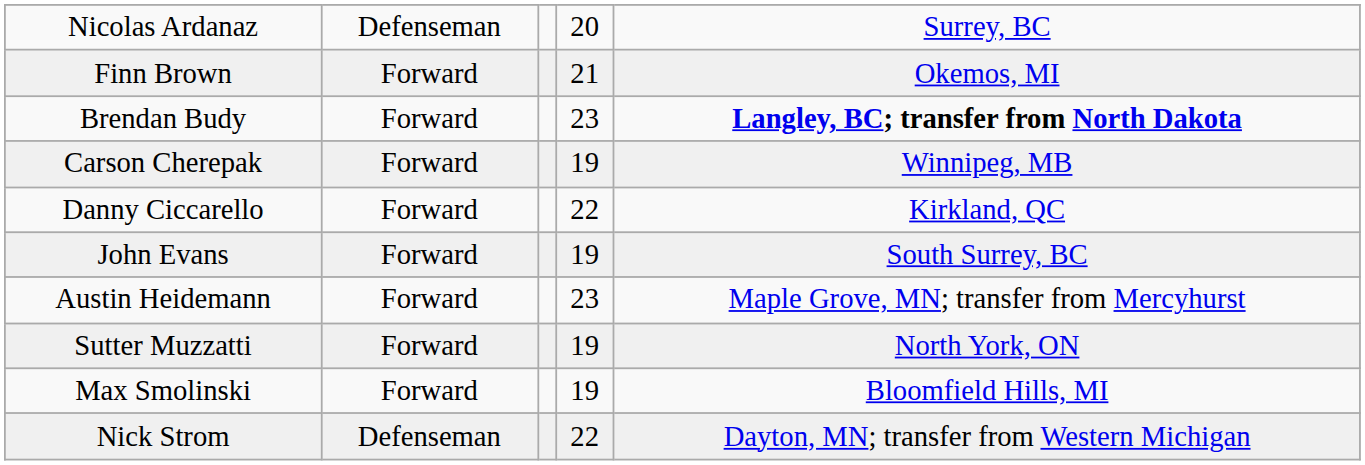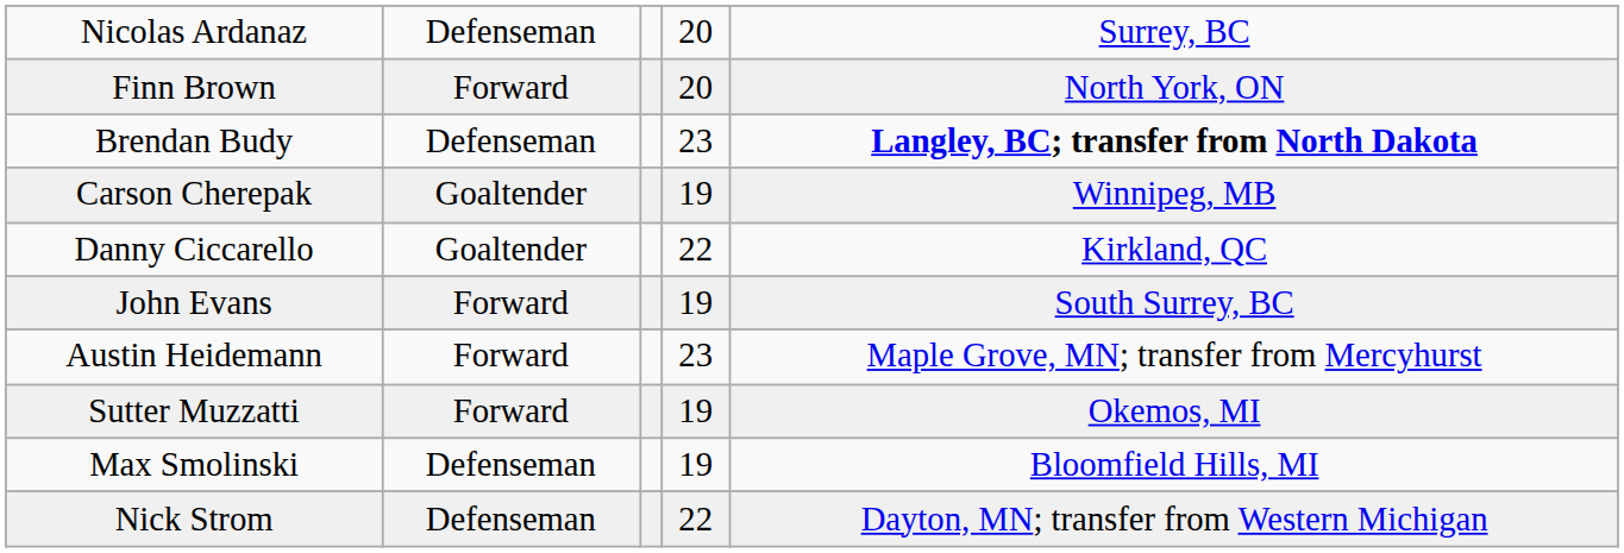Finn Brown | column 4: 21 -> 20
Finn Brown | column 5: Okemos, MI -> North York, ON
Brendan Budy | column 2: Forward -> Defenseman
Carson Cherepak | column 2: Forward -> Goaltender
Danny Ciccarello | column 2: Forward -> Goaltender
Sutter Muzzatti | column 5: North York, ON -> Okemos, MI
Max Smolinski | column 2: Forward -> Defenseman
